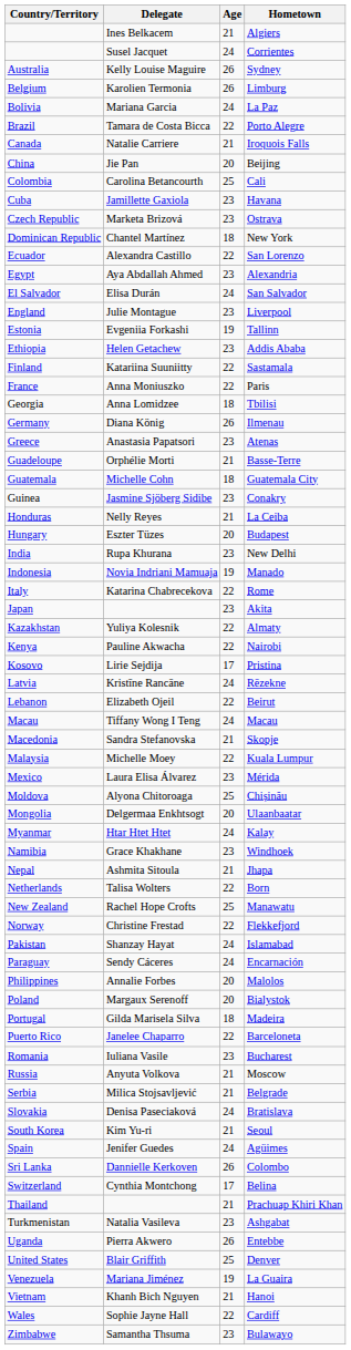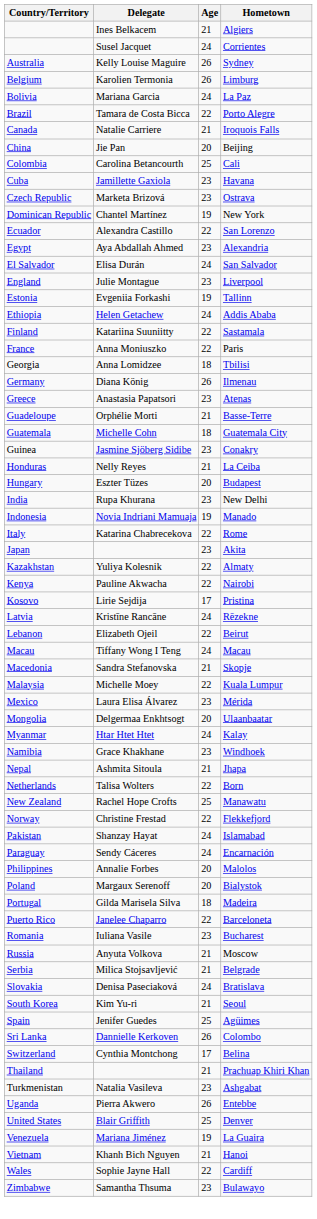New York | Age: 18 -> 19
Addis Ababa | Age: 23 -> 24
- row: Moldova | Alyona Chitoroaga | 25 | Chișinău
Agüimes | Age: 24 -> 25
